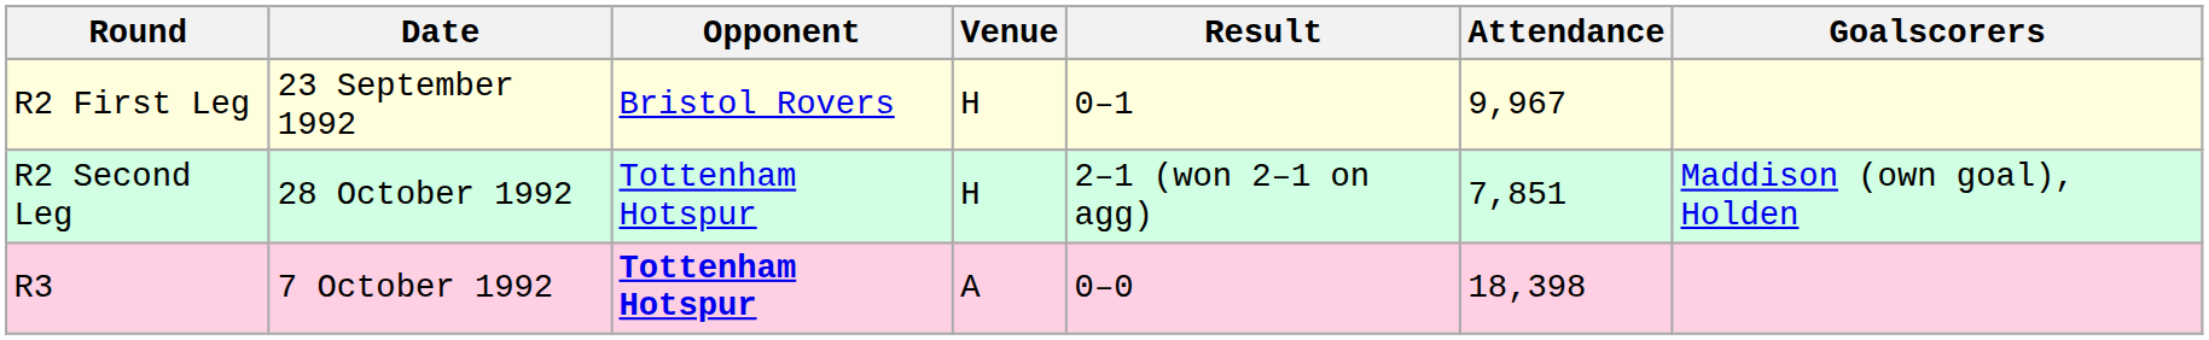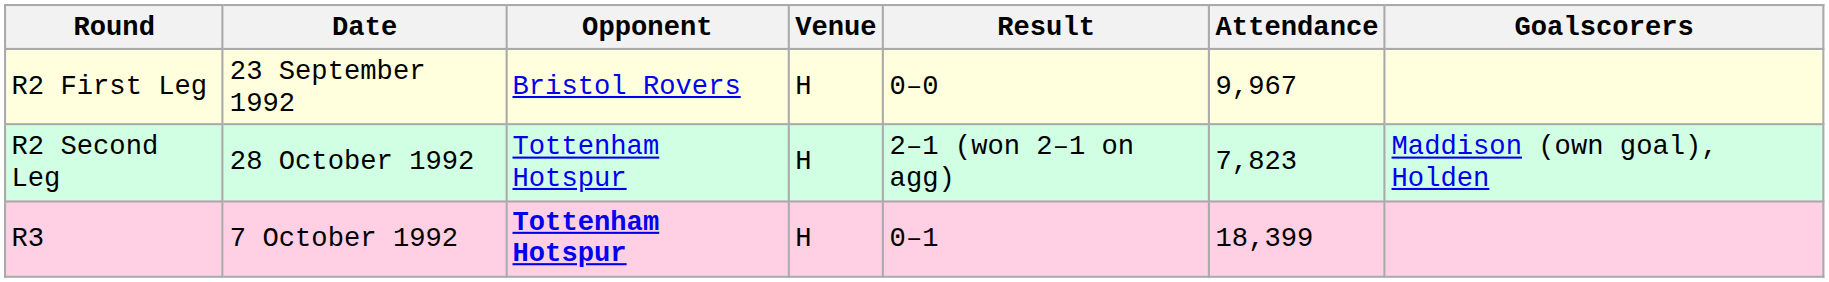R2 First Leg | Result: 0–1 -> 0–0
R2 Second Leg | Attendance: 7,851 -> 7,823
R3 | Venue: A -> H
R3 | Result: 0–0 -> 0–1
R3 | Attendance: 18,398 -> 18,399
